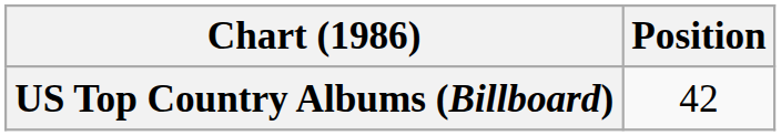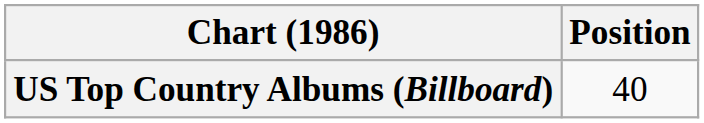US Top Country Albums (Billboard) | Position: 42 -> 40
